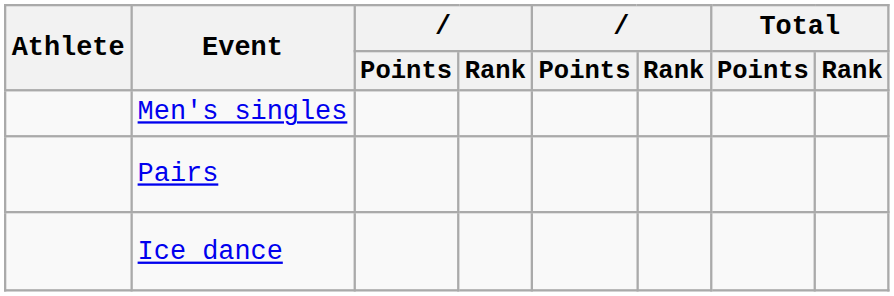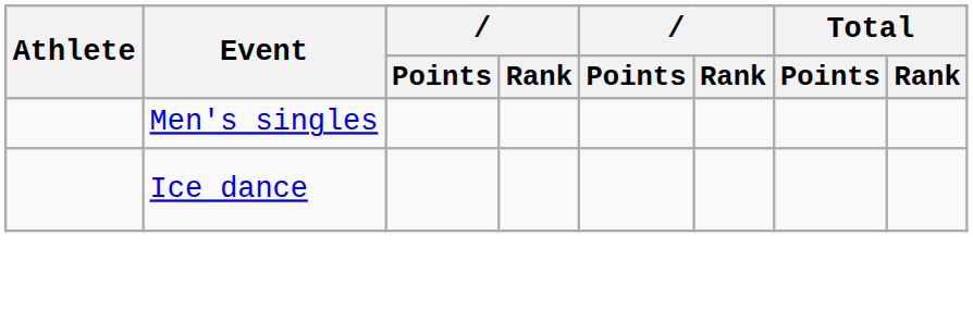- row: Pairs
